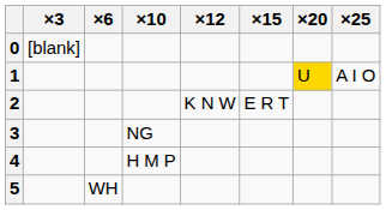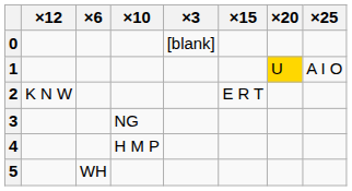columns swapped: ×3 <-> ×12
